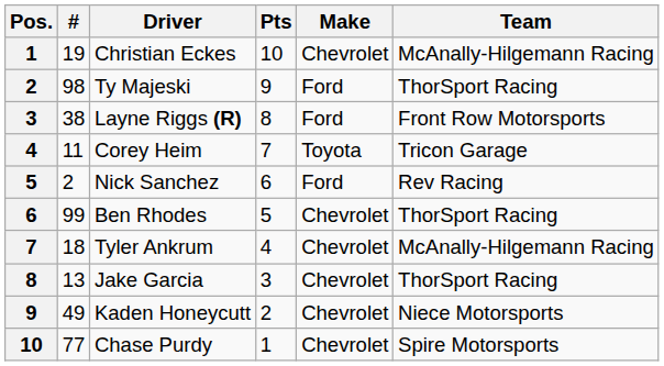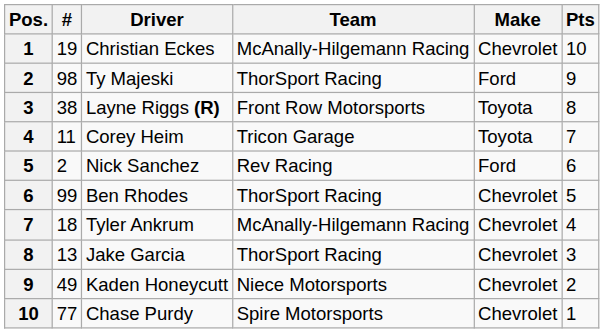columns swapped: Team <-> Pts
Layne Riggs (R) | Make: Ford -> Toyota
